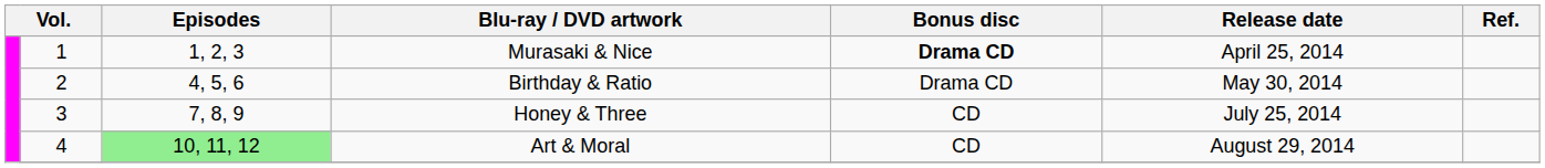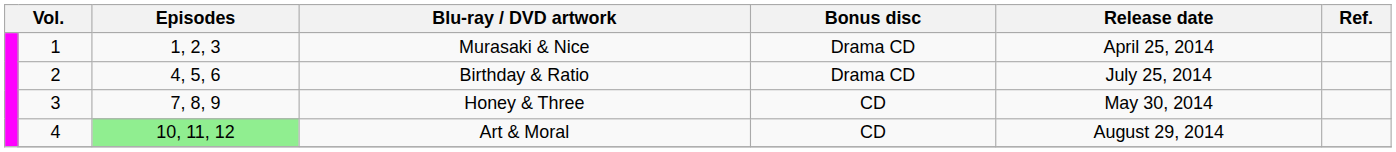Murasaki & Nice | Bonus disc: bold -> normal
Birthday & Ratio | Release date: May 30, 2014 -> July 25, 2014
Honey & Three | Release date: July 25, 2014 -> May 30, 2014
